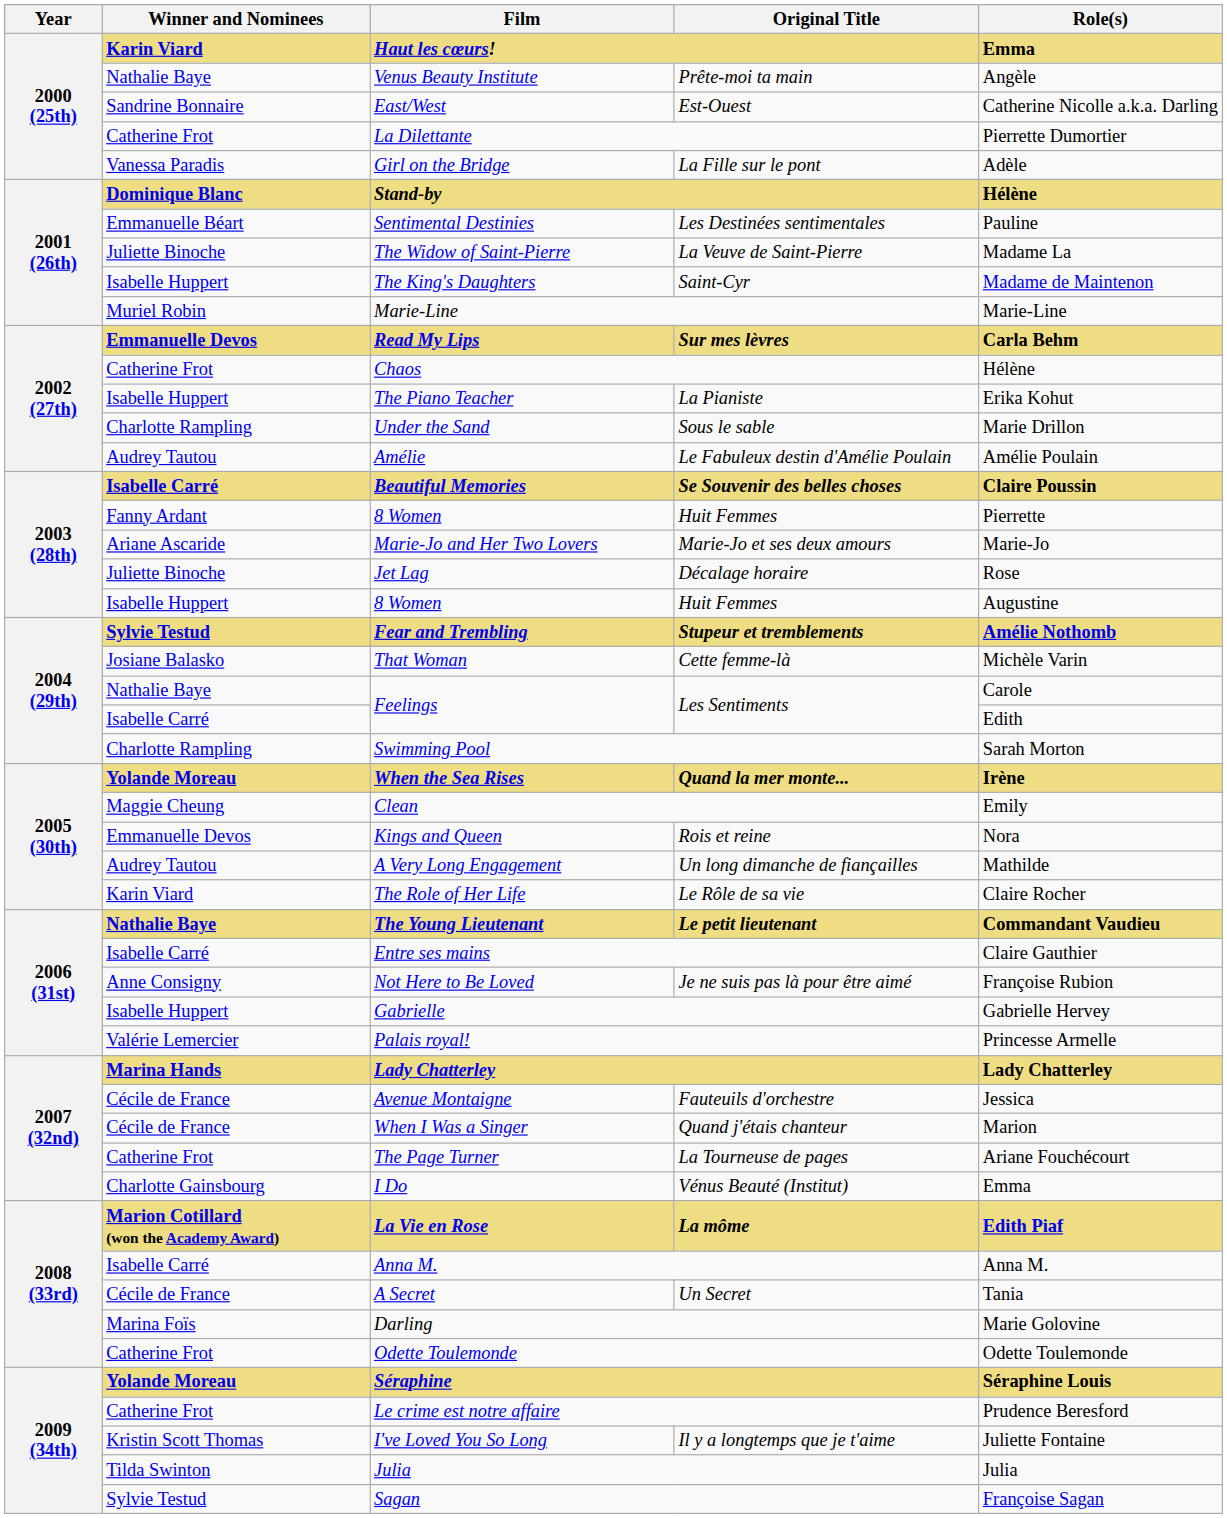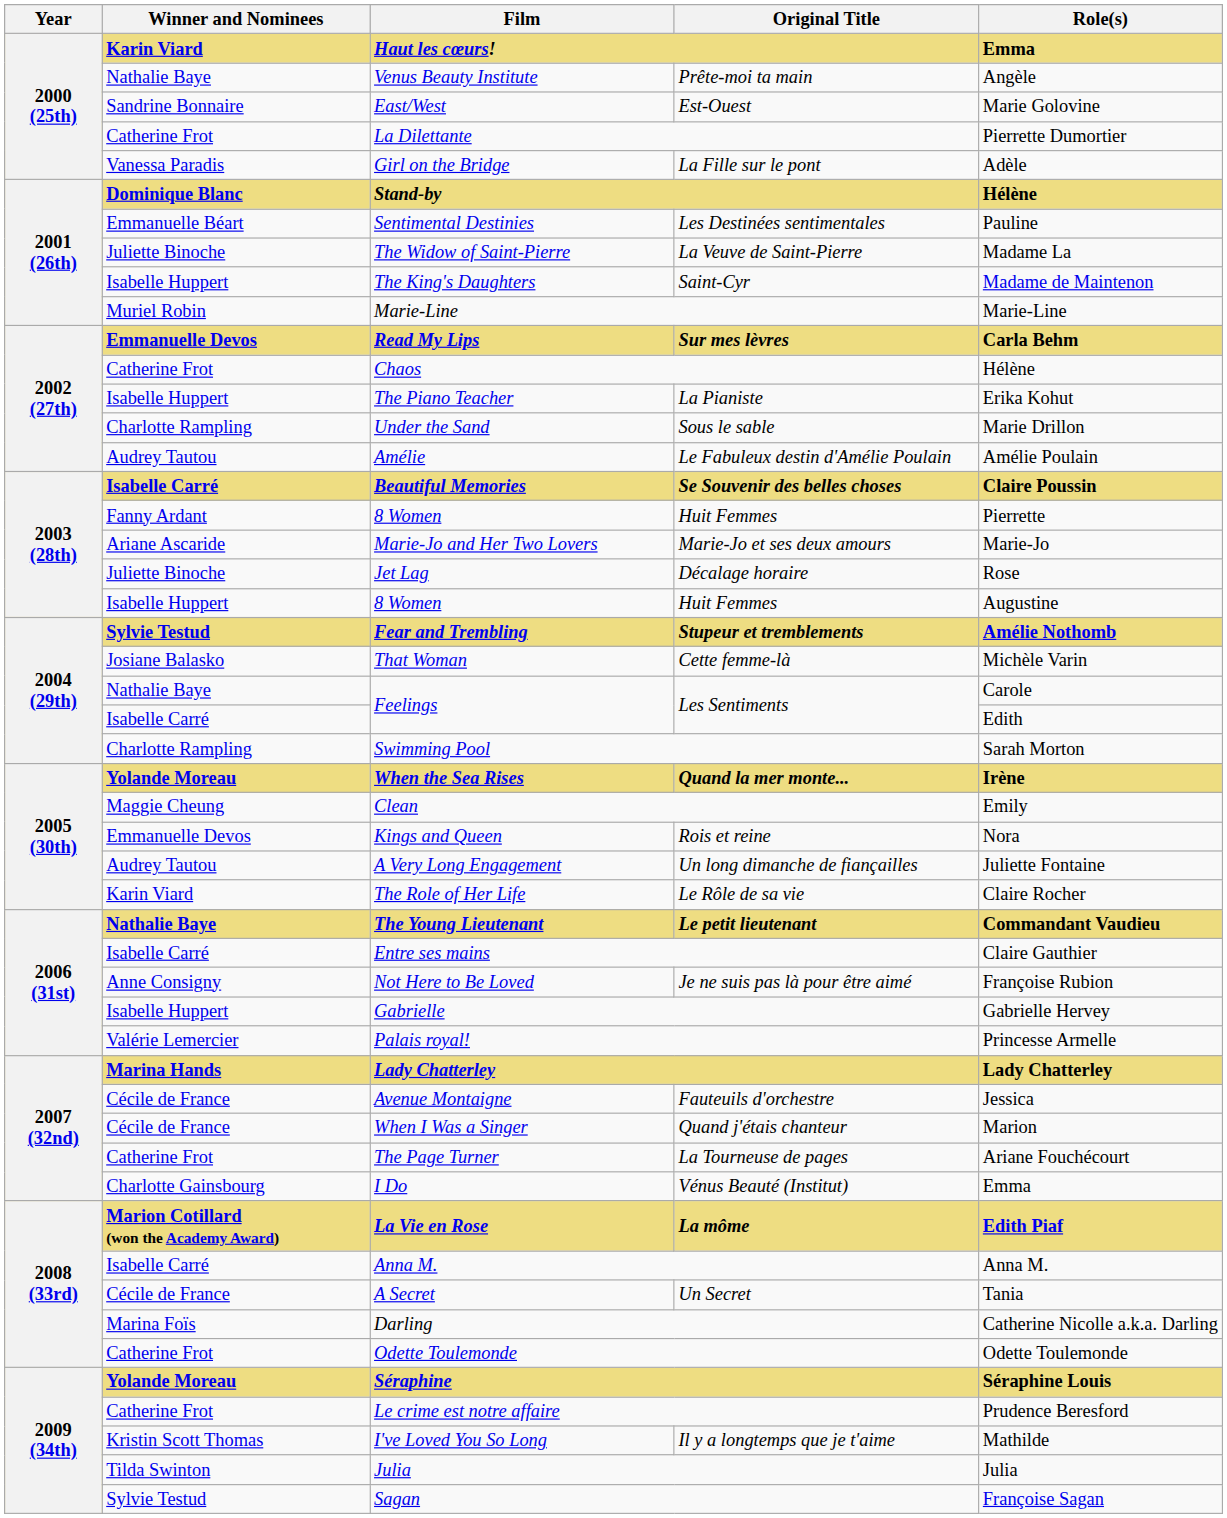East/West | Role(s): Catherine Nicolle a.k.a. Darling -> Marie Golovine
A Very Long Engagement | Role(s): Mathilde -> Juliette Fontaine
Darling | Role(s): Marie Golovine -> Catherine Nicolle a.k.a. Darling
I've Loved You So Long | Role(s): Juliette Fontaine -> Mathilde
